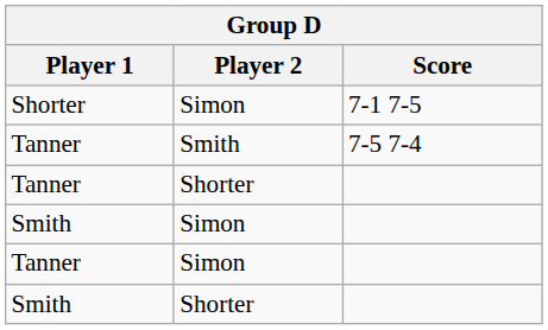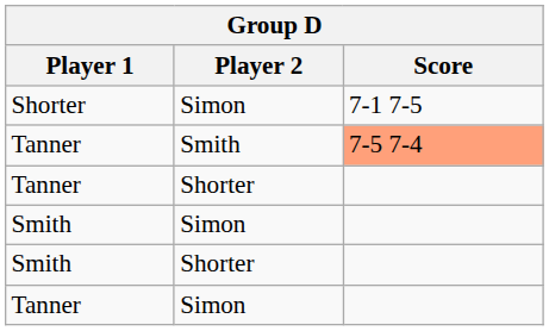Tanner / Smith | Score: no background -> lightsalmon background
rows swapped: Tanner / Simon <-> Smith / Shorter
